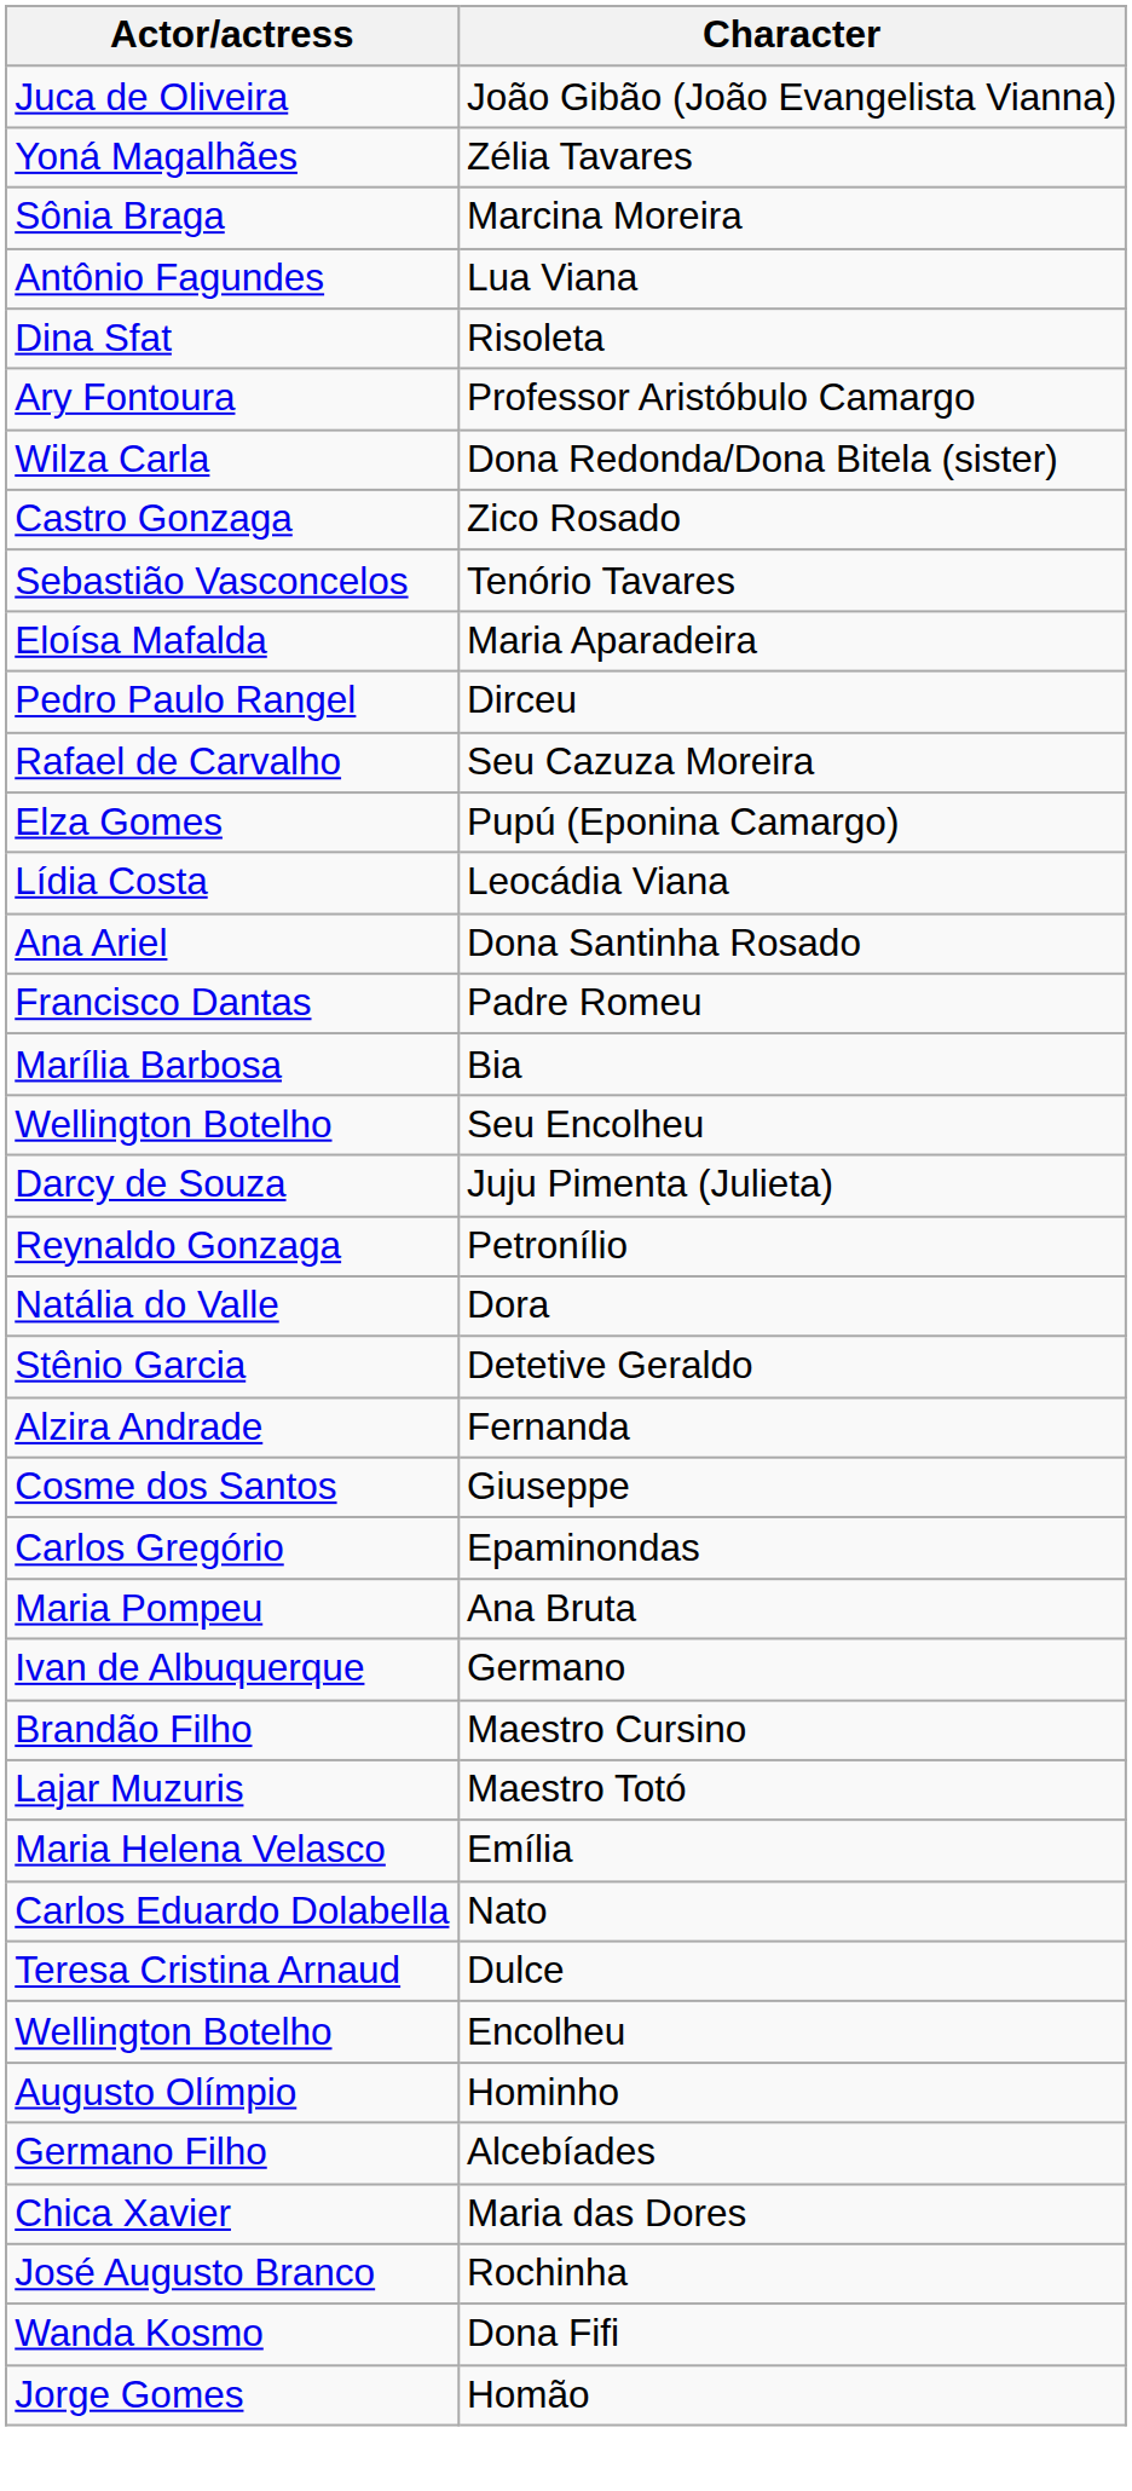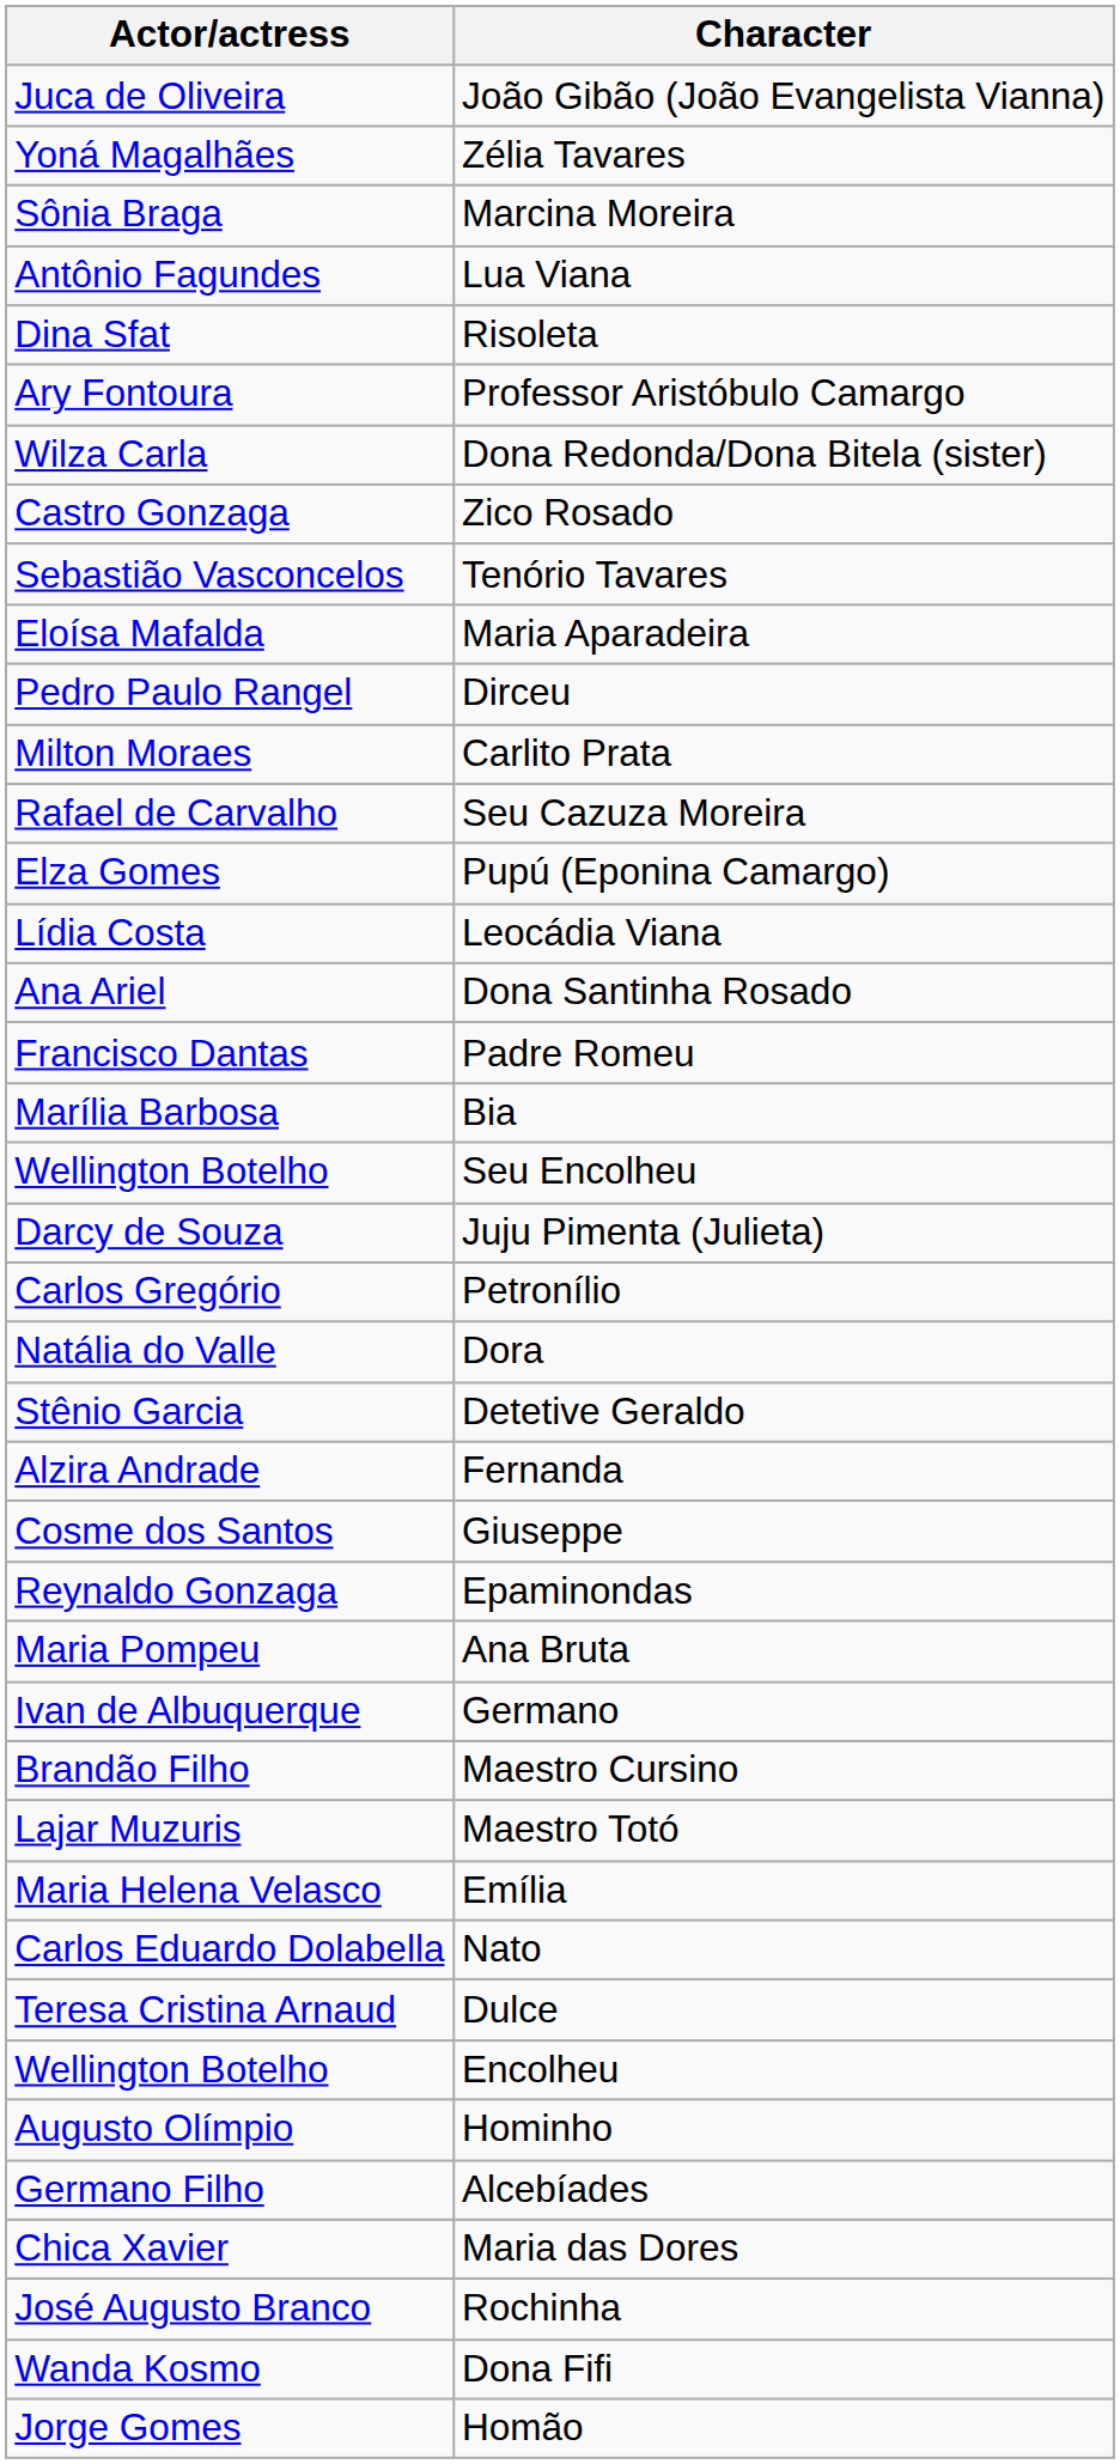+ row: Milton Moraes | Carlito Prata
Petronílio | Actor/actress: Reynaldo Gonzaga -> Carlos Gregório
Epaminondas | Actor/actress: Carlos Gregório -> Reynaldo Gonzaga
